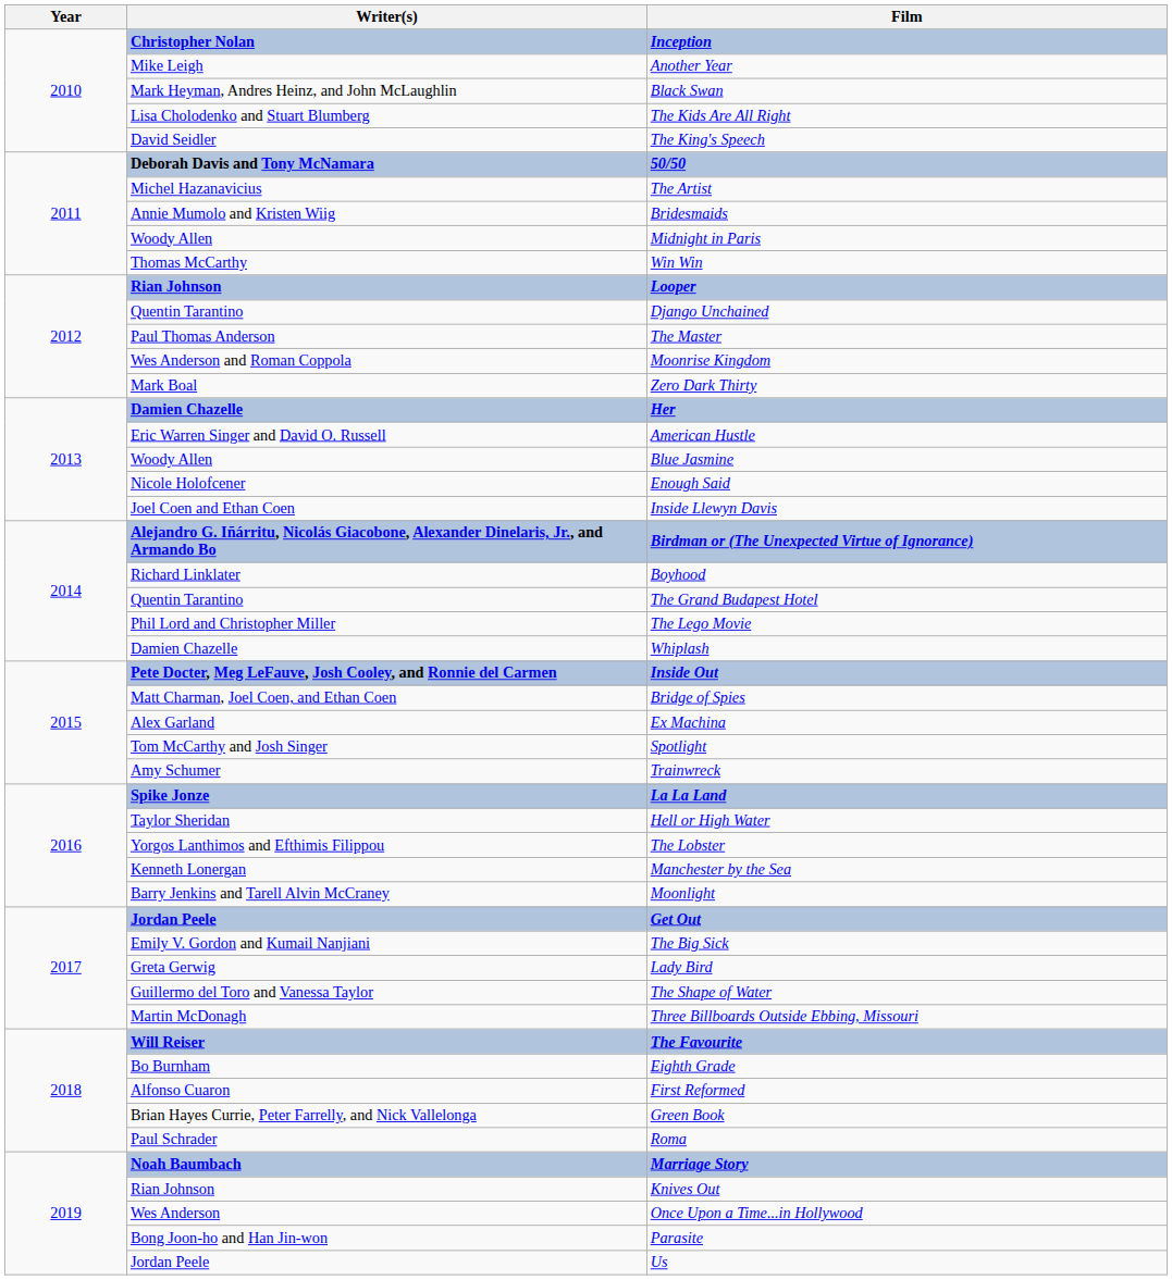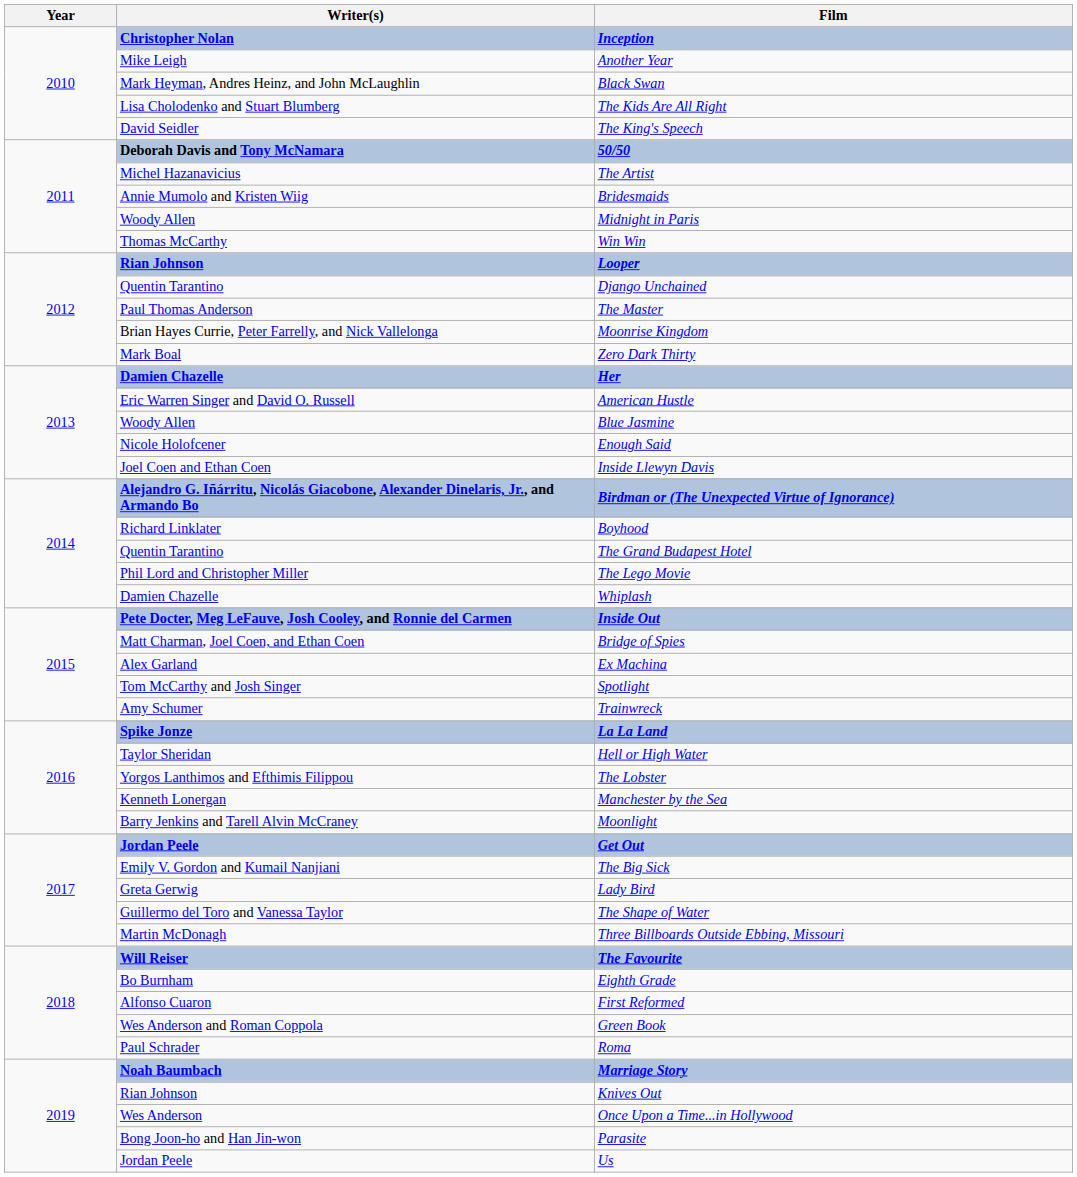Moonrise Kingdom | Writer(s): Wes Anderson and Roman Coppola -> Brian Hayes Currie, Peter Farrelly, and Nick Vallelonga
Green Book | Writer(s): Brian Hayes Currie, Peter Farrelly, and Nick Vallelonga -> Wes Anderson and Roman Coppola
